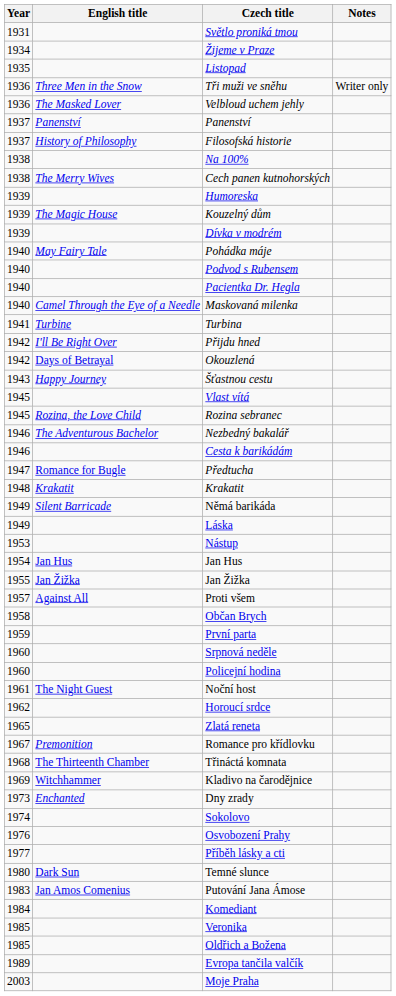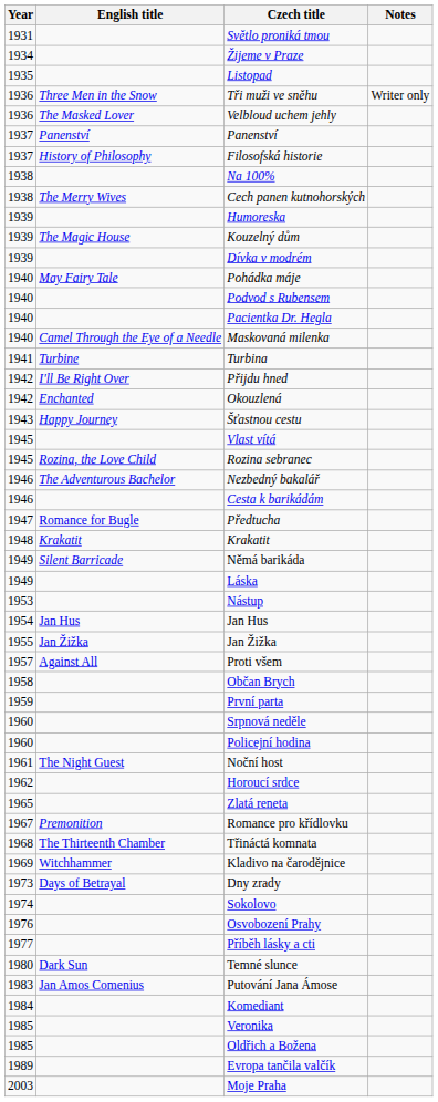Okouzlená | English title: Days of Betrayal -> Enchanted
Dny zrady | English title: Enchanted -> Days of Betrayal
